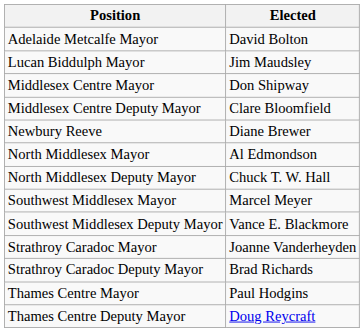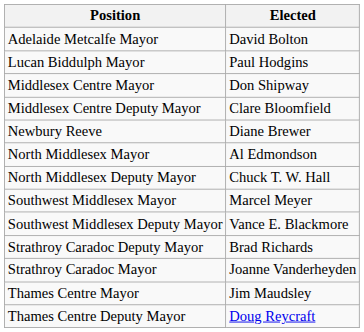Lucan Biddulph Mayor | Elected: Jim Maudsley -> Paul Hodgins
rows swapped: Strathroy Caradoc Mayor <-> Strathroy Caradoc Deputy Mayor
Thames Centre Mayor | Elected: Paul Hodgins -> Jim Maudsley
